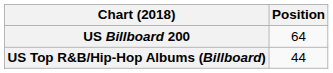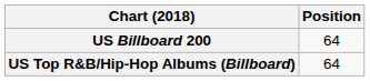US Top R&B/Hip-Hop Albums (Billboard) | Position: 44 -> 64
